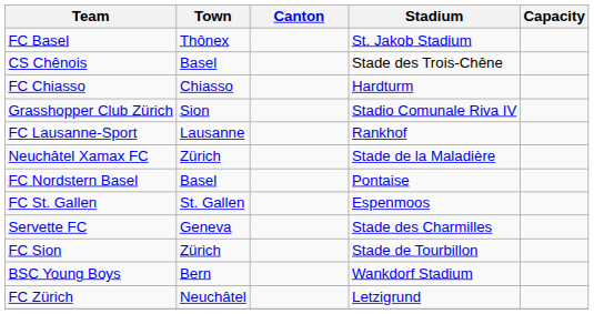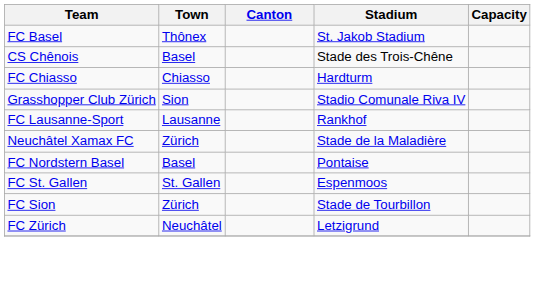- row: Servette FC | Geneva | Stade des Charmilles
- row: BSC Young Boys | Bern | Wankdorf Stadium
